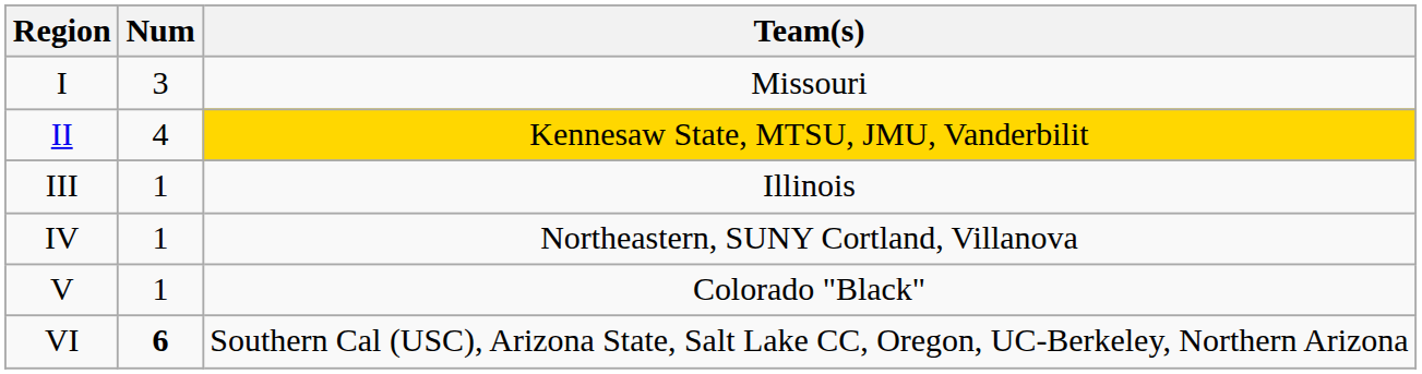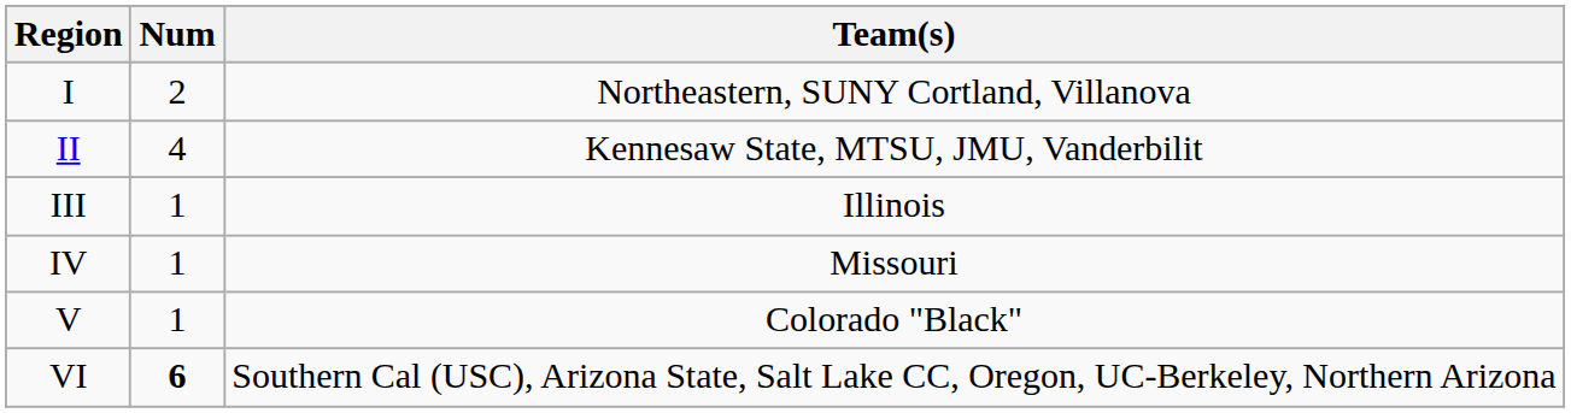I | Num: 3 -> 2
I | Team(s): Missouri -> Northeastern, SUNY Cortland, Villanova
II | Team(s): gold background -> no background
IV | Team(s): Northeastern, SUNY Cortland, Villanova -> Missouri
